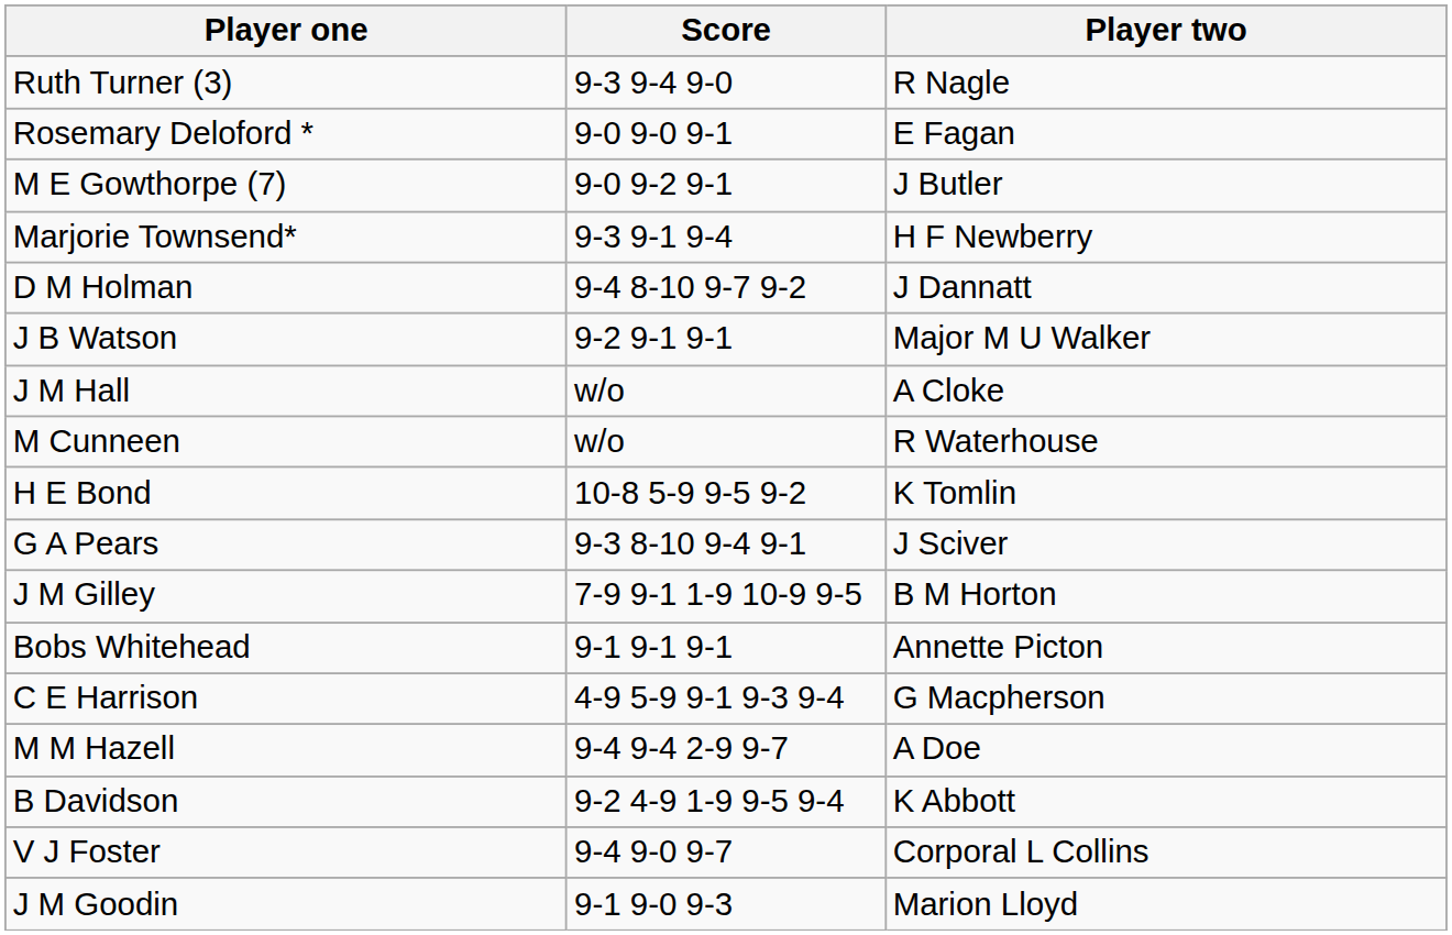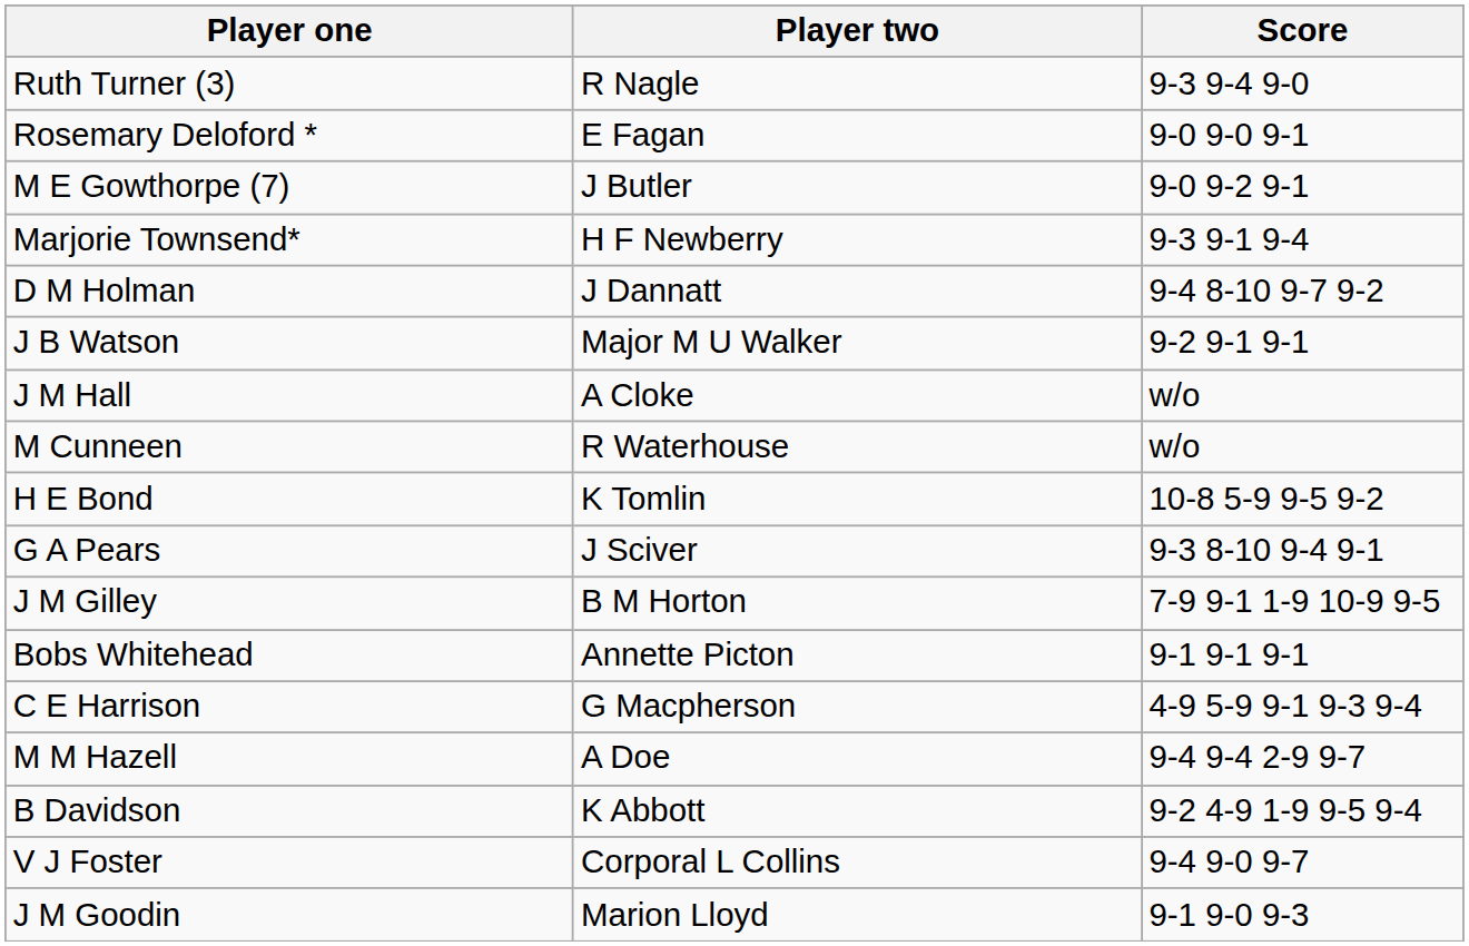columns swapped: Player two <-> Score
